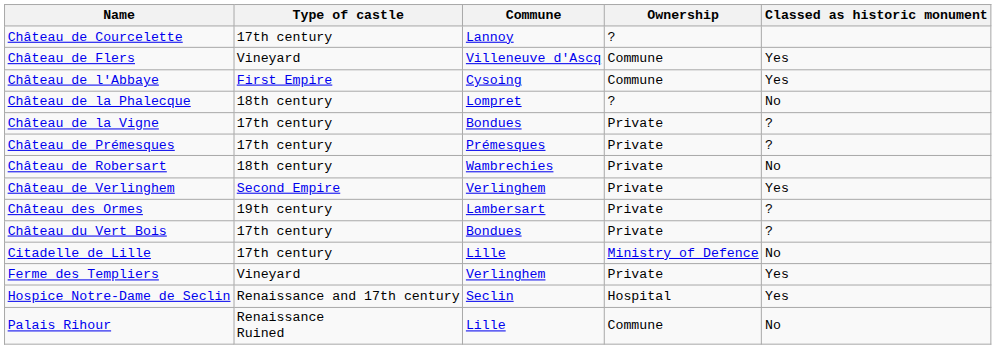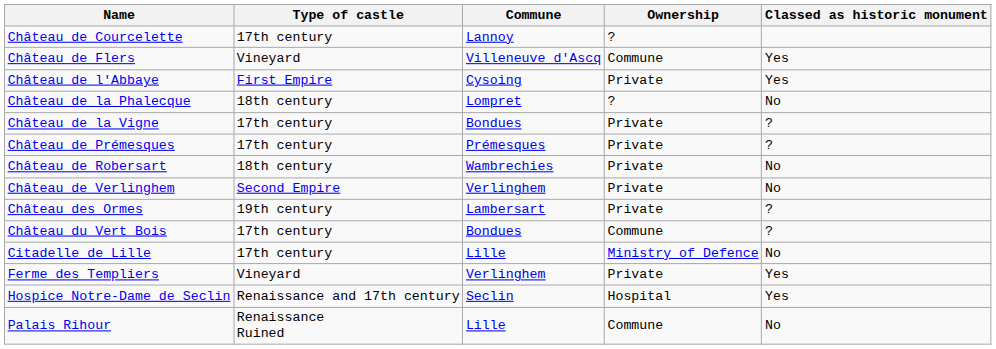Château de l'Abbaye | Ownership: Commune -> Private
Château de Verlinghem | Classed as historic monument: Yes -> No
Château du Vert Bois | Ownership: Private -> Commune
